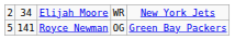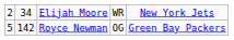Royce Newman | column 2: 141 -> 142
